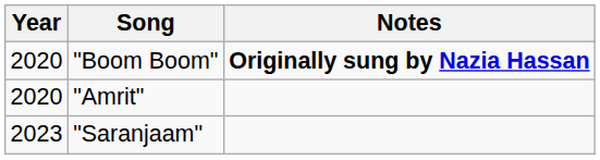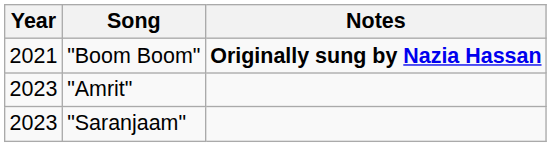"Boom Boom" | Year: 2020 -> 2021
"Amrit" | Year: 2020 -> 2023
